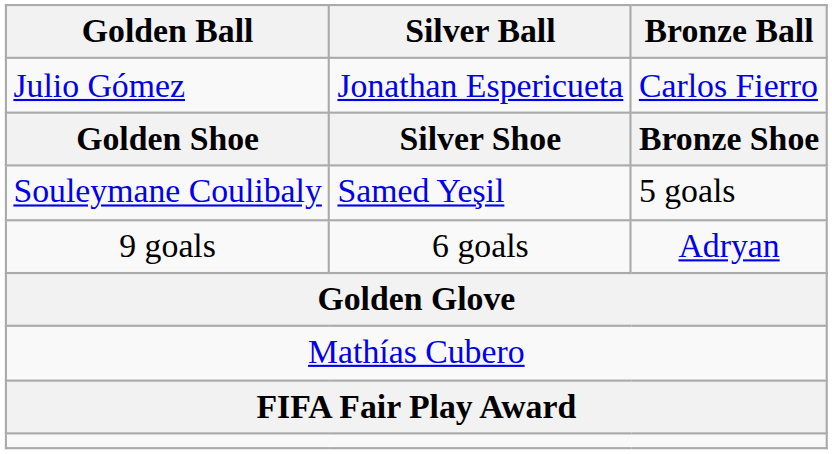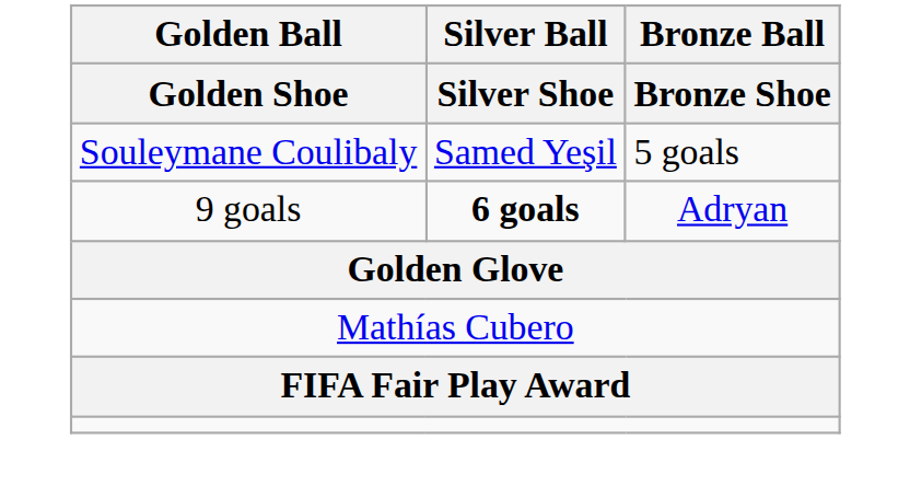- row: Julio Gómez | Jonathan Espericueta | Carlos Fierro
9 goals | Silver Ball: normal -> bold
